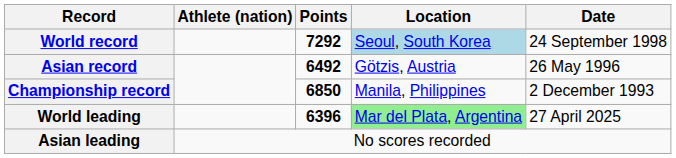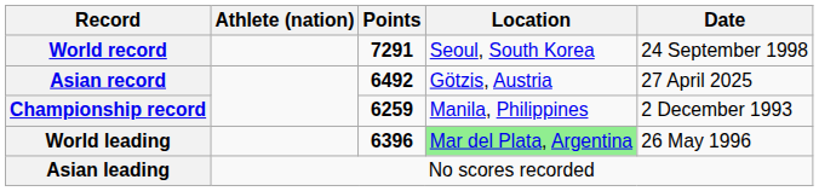World record | Points: 7292 -> 7291
World record | Location: lightblue background -> no background
Asian record | Date: 26 May 1996 -> 27 April 2025
Championship record | Points: 6850 -> 6259
World leading | Date: 27 April 2025 -> 26 May 1996
